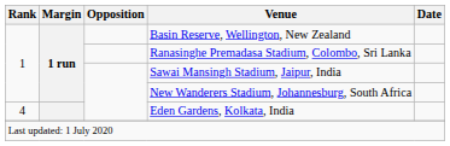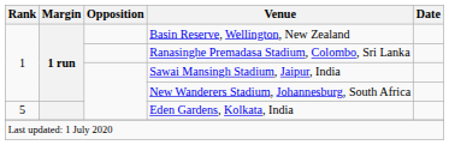Eden Gardens, Kolkata, India | Rank: 4 -> 5
